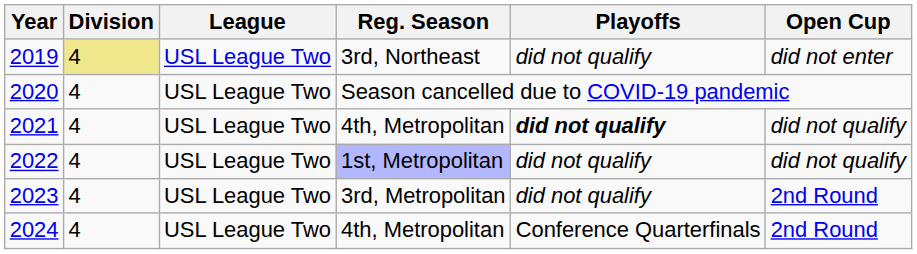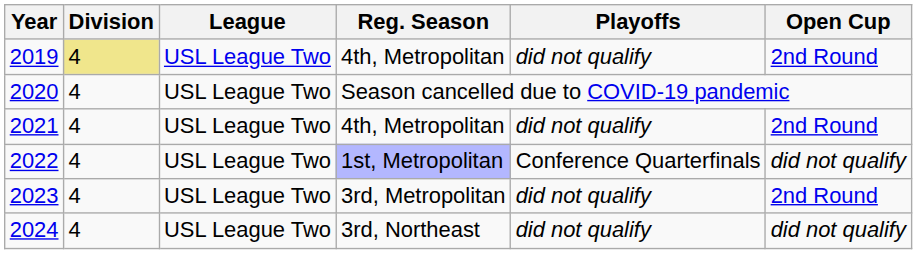2019 | Reg. Season: 3rd, Northeast -> 4th, Metropolitan
2019 | Open Cup: did not enter -> 2nd Round
2021 | Playoffs: bold -> normal
2021 | Open Cup: did not qualify -> 2nd Round
2022 | Playoffs: did not qualify -> Conference Quarterfinals
2024 | Reg. Season: 4th, Metropolitan -> 3rd, Northeast
2024 | Playoffs: Conference Quarterfinals -> did not qualify
2024 | Open Cup: 2nd Round -> did not qualify
